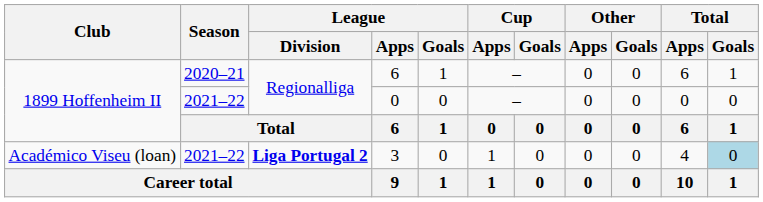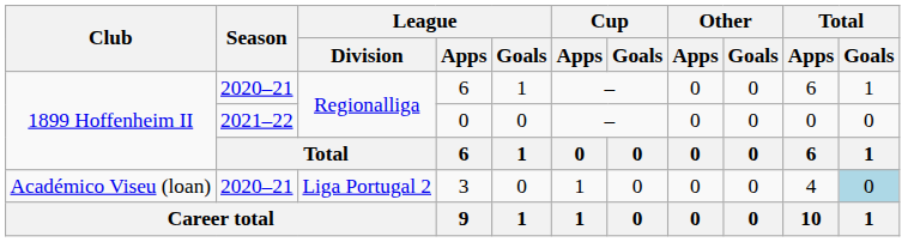3 | Season: 2021–22 -> 2020–21
3 | League / Division: bold -> normal
